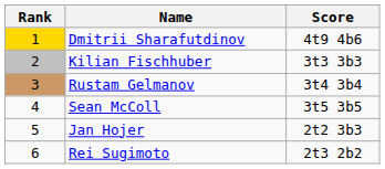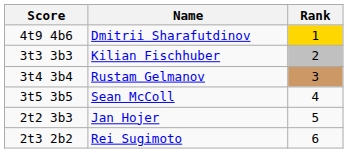columns swapped: Rank <-> Score
